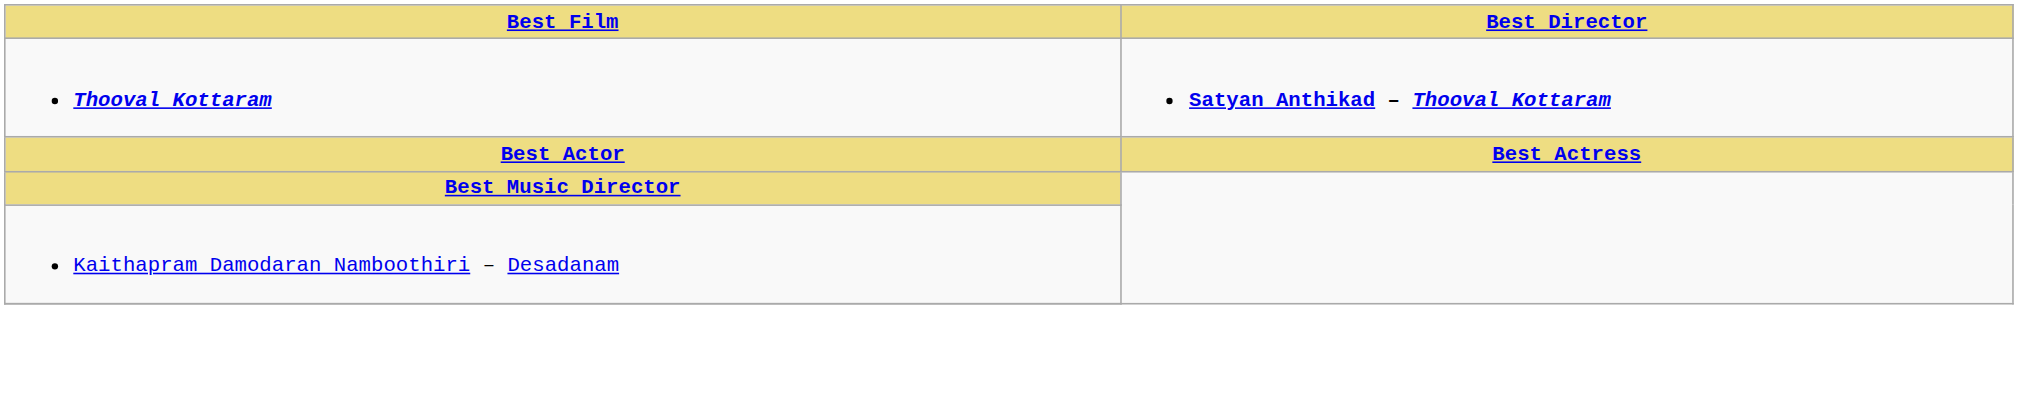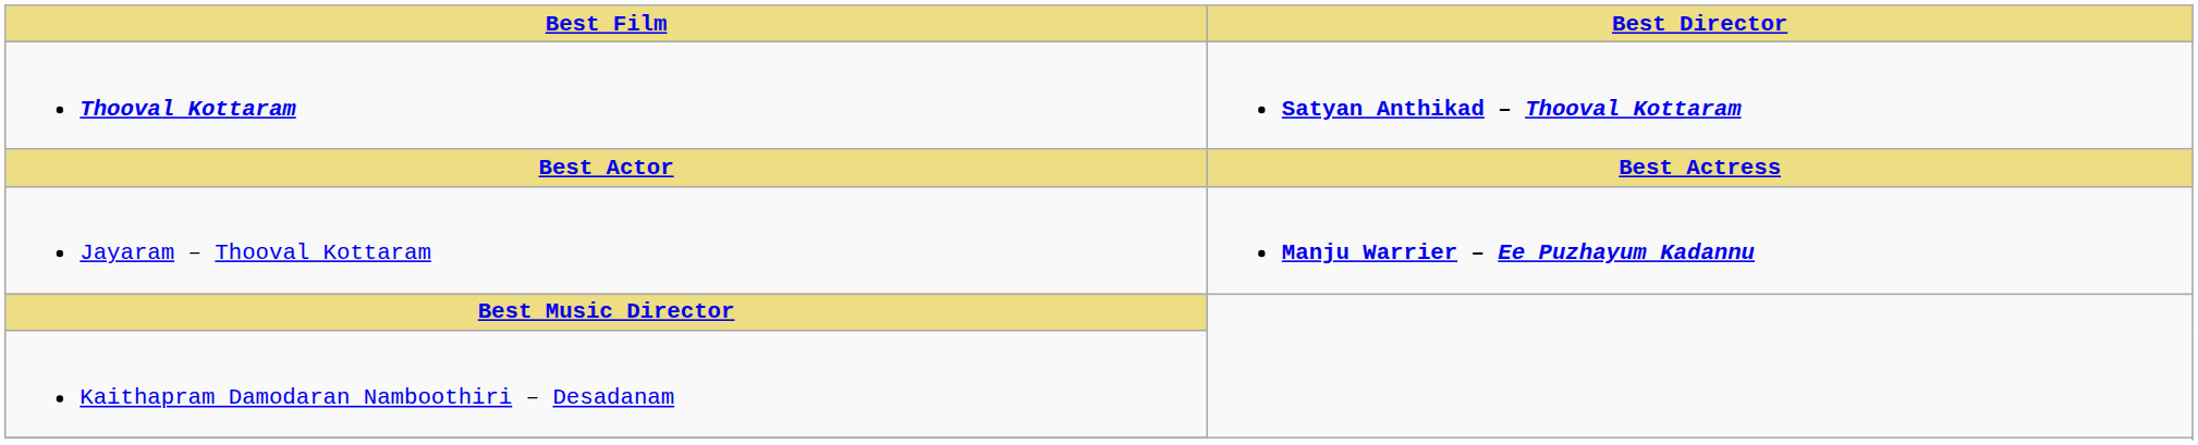+ row: Jayaram – Thooval Kottaram | Manju Warrier – Ee Puzhayum Kadannu
